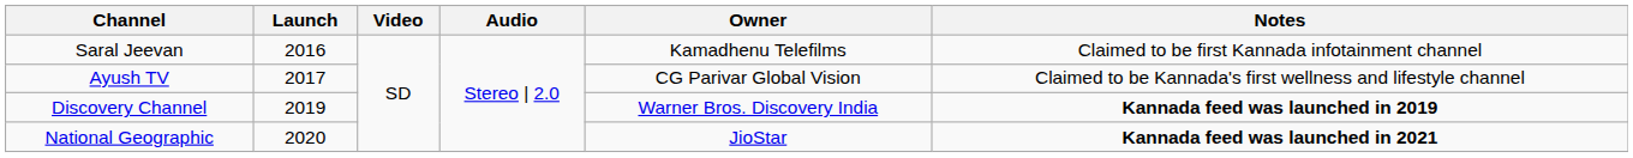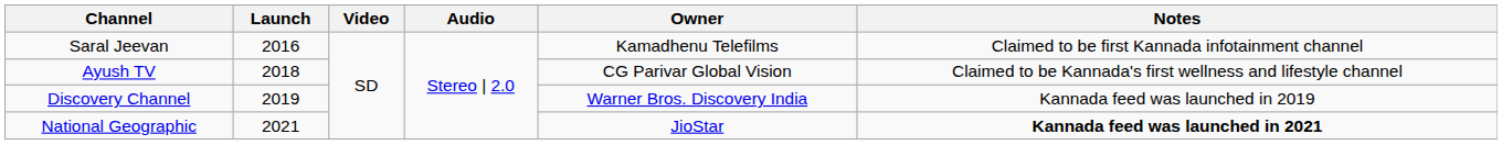Ayush TV | Launch: 2017 -> 2018
Discovery Channel | Notes: bold -> normal
National Geographic | Launch: 2020 -> 2021
